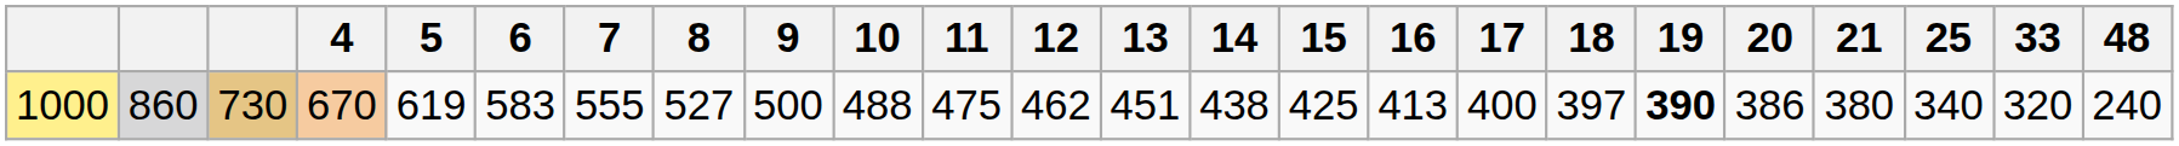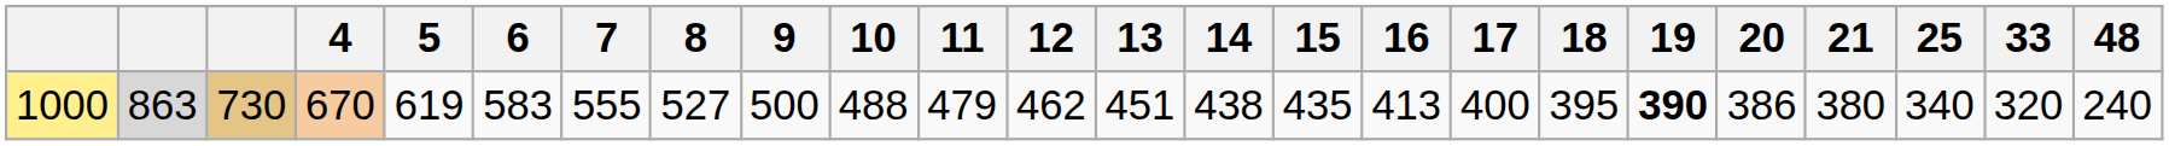1000 | column 2: 860 -> 863
1000 | 11: 475 -> 479
1000 | 15: 425 -> 435
1000 | 18: 397 -> 395
